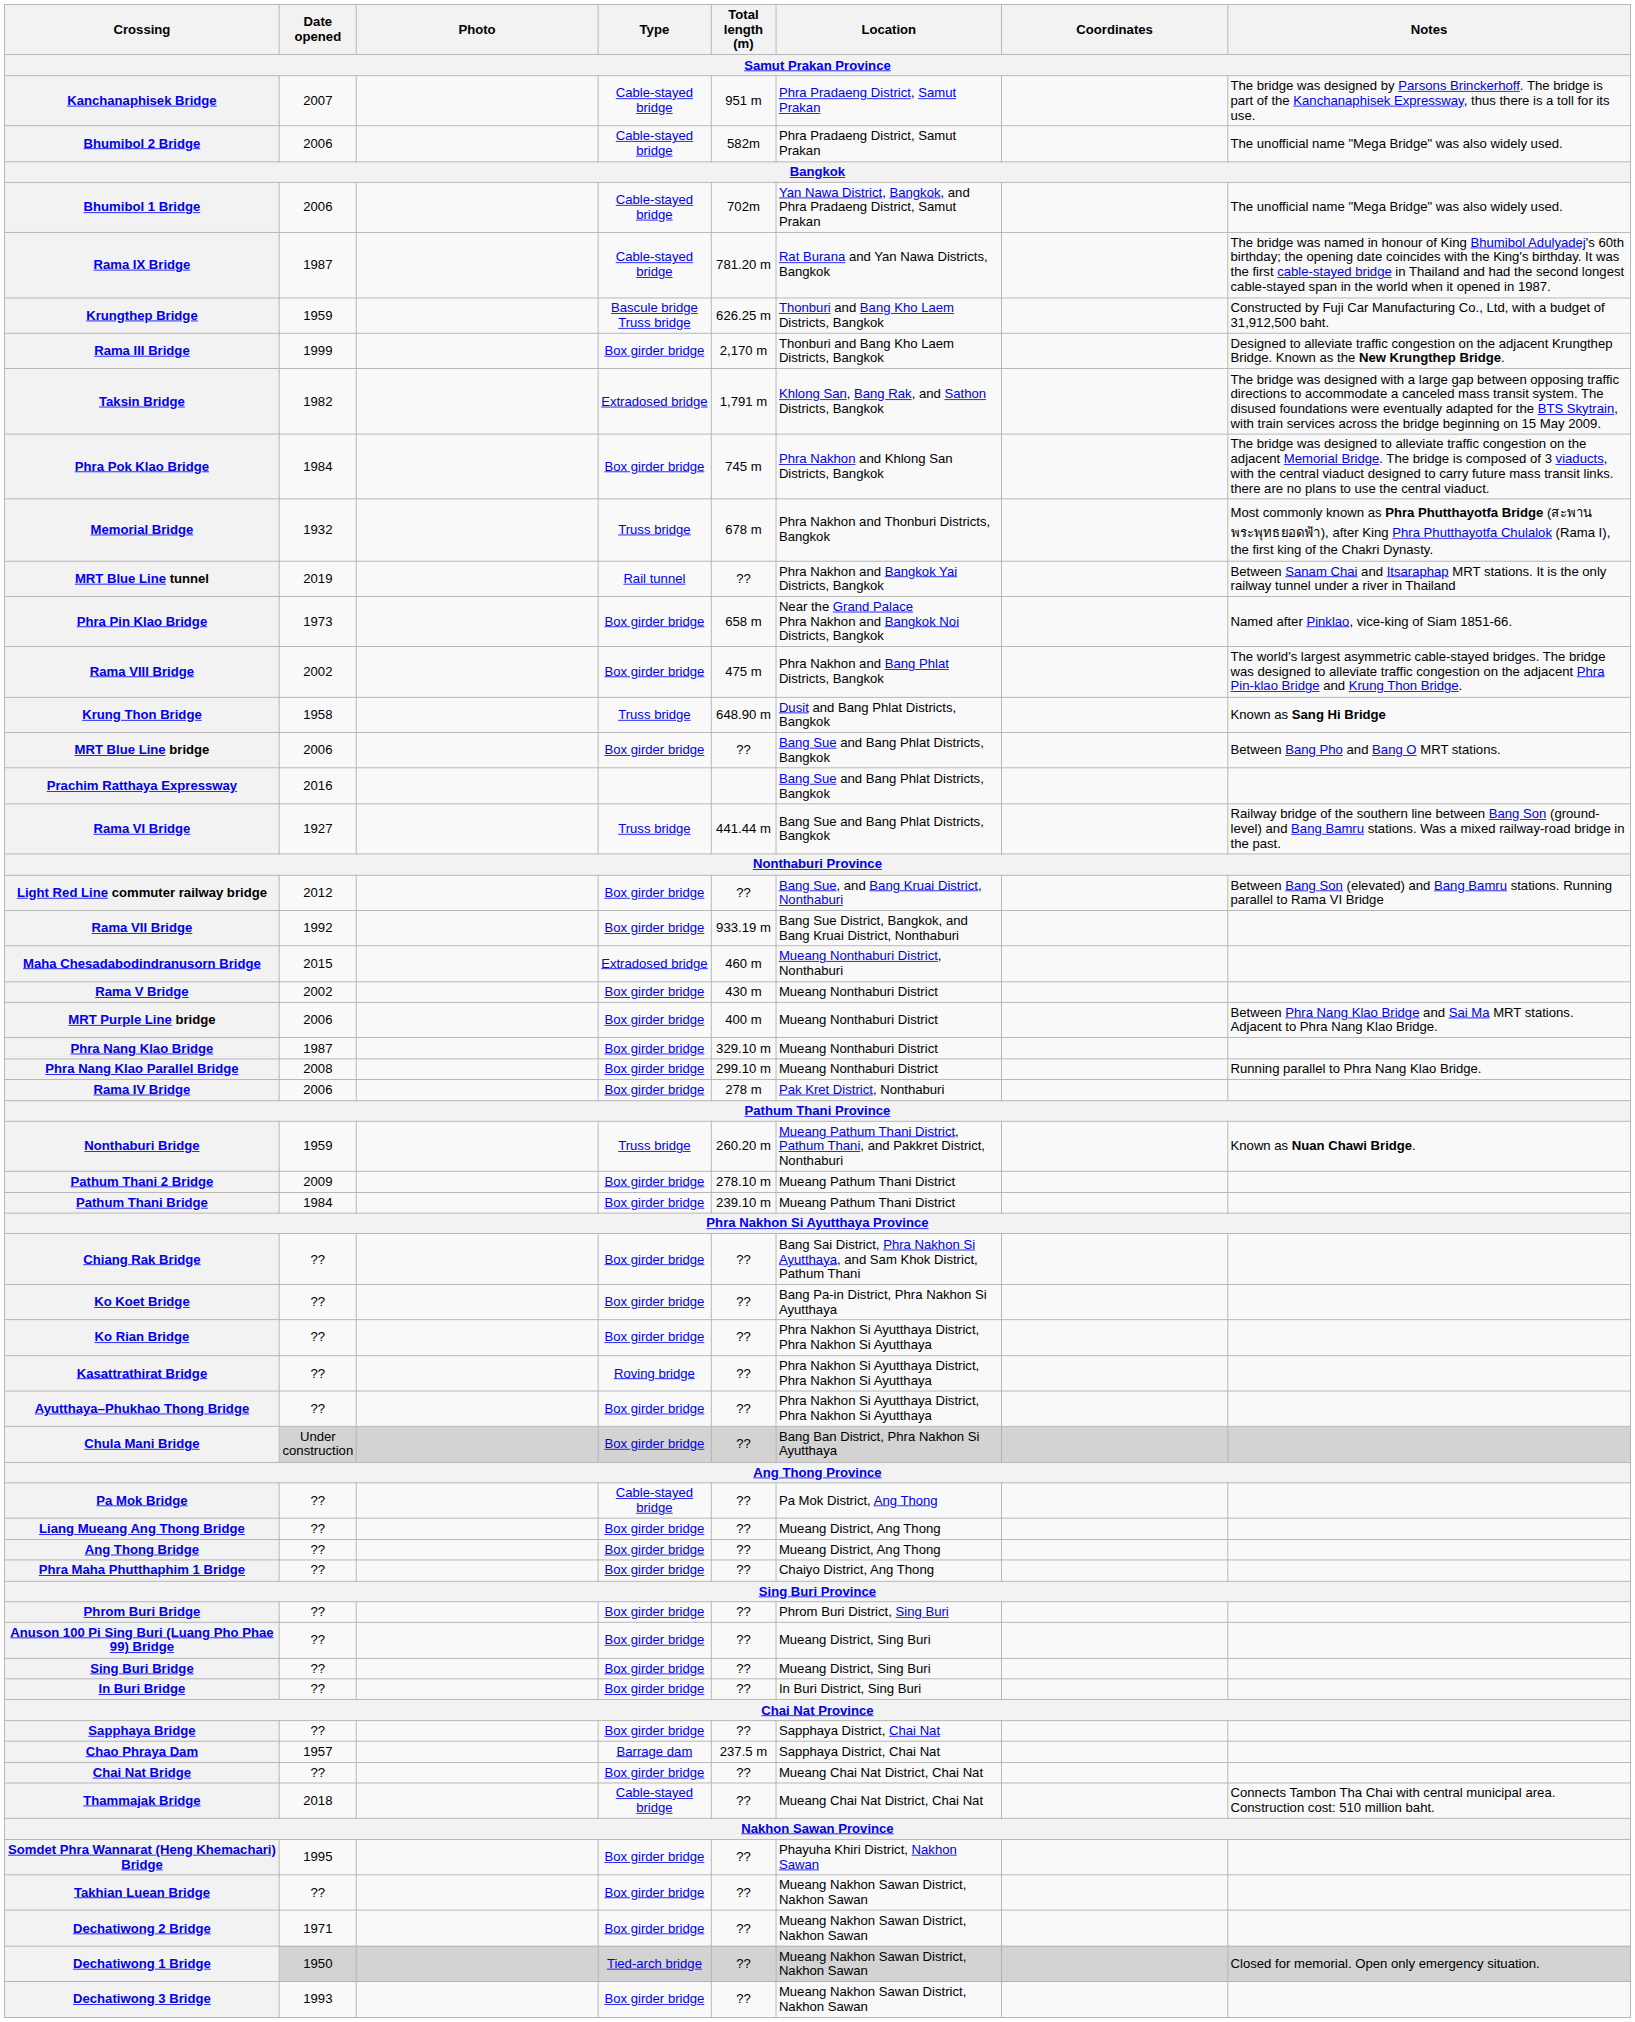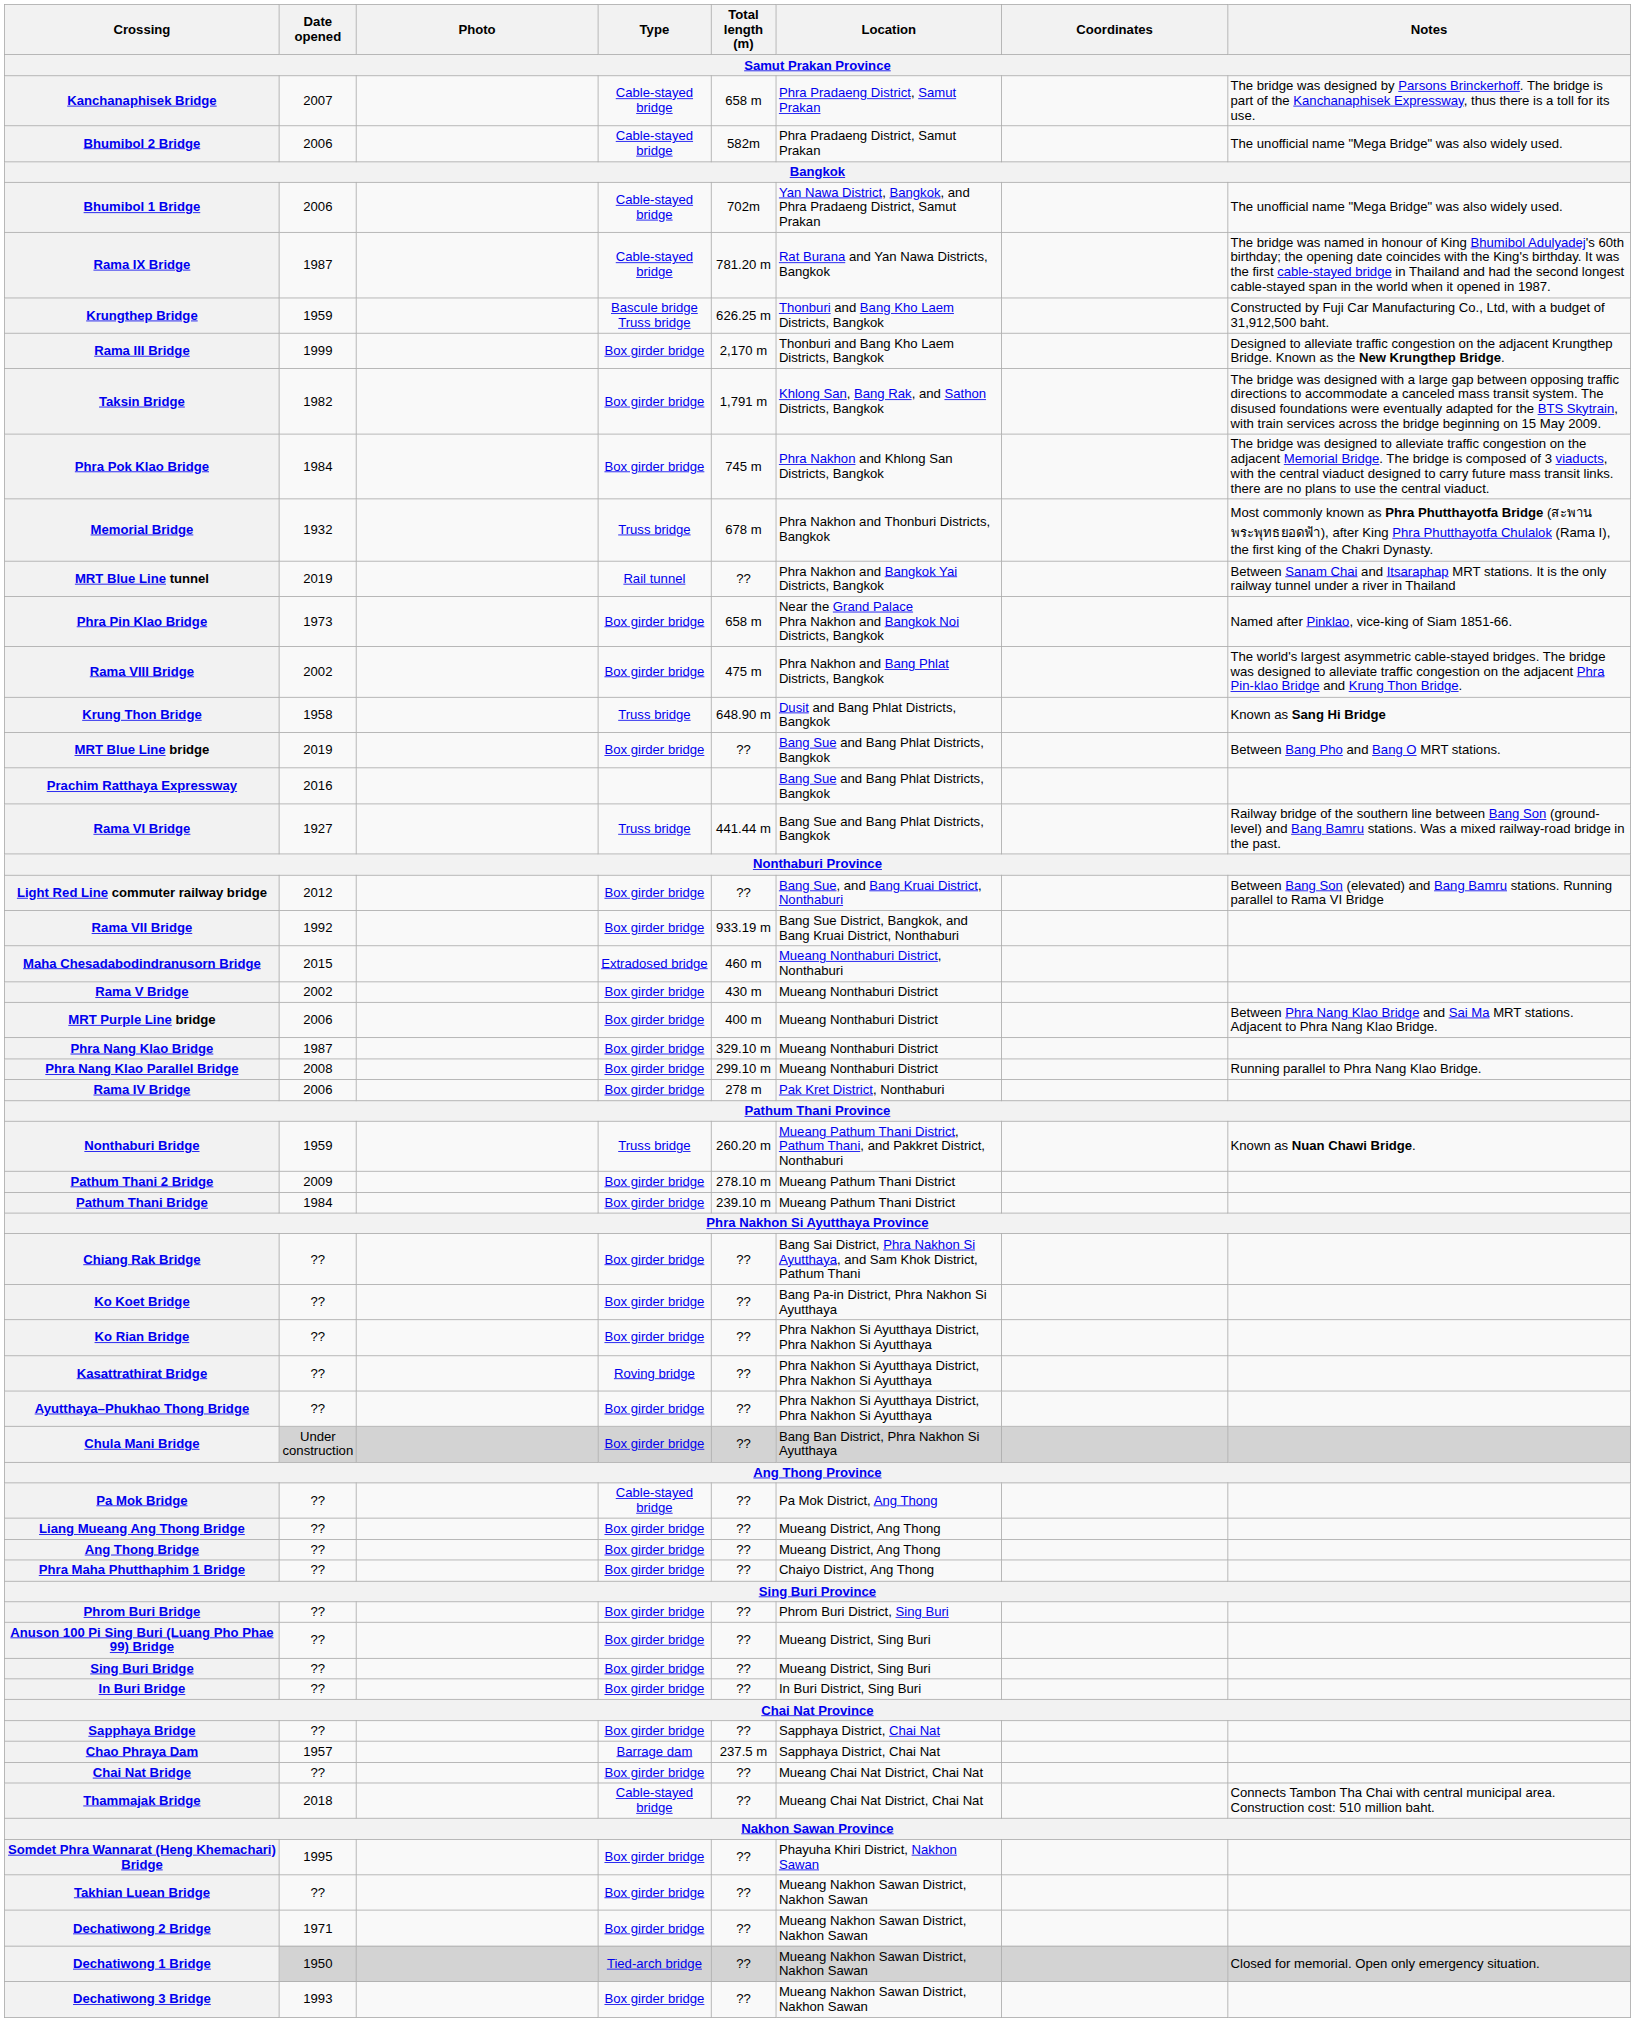Kanchanaphisek Bridge | Total length (m) / Samut Prakan Province: 951 m -> 658 m
Taksin Bridge | Type / Samut Prakan Province: Extradosed bridge -> Box girder bridge
MRT Blue Line bridge | Date opened / Samut Prakan Province: 2006 -> 2019
